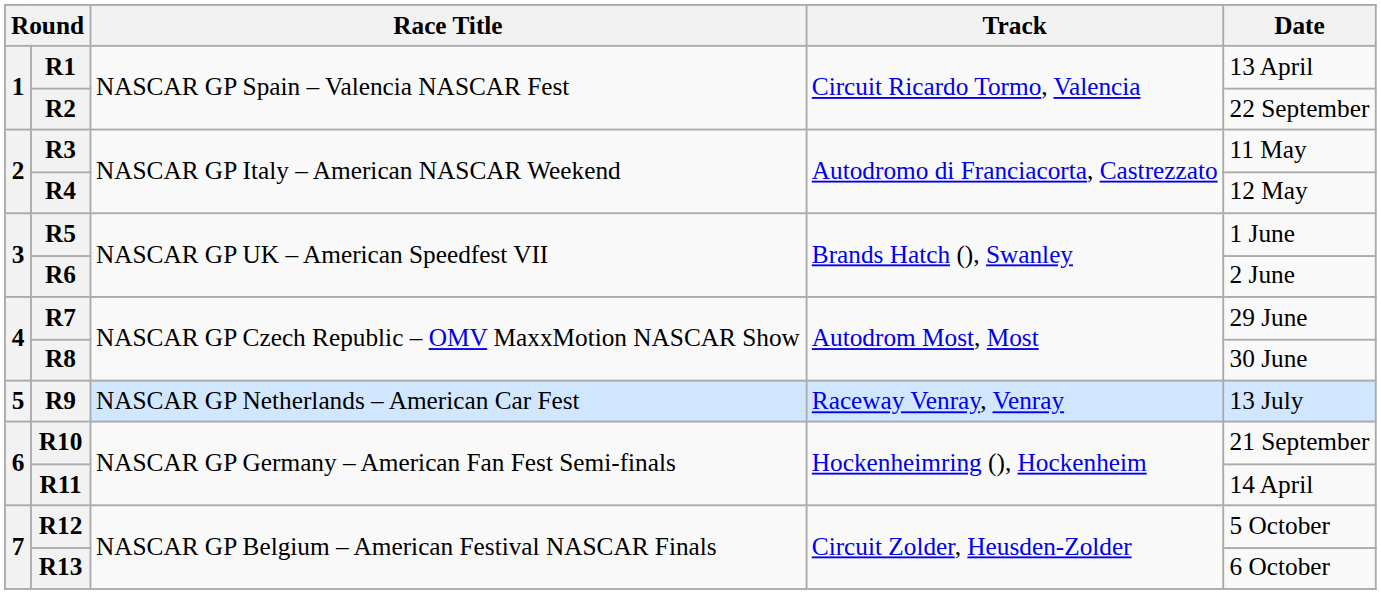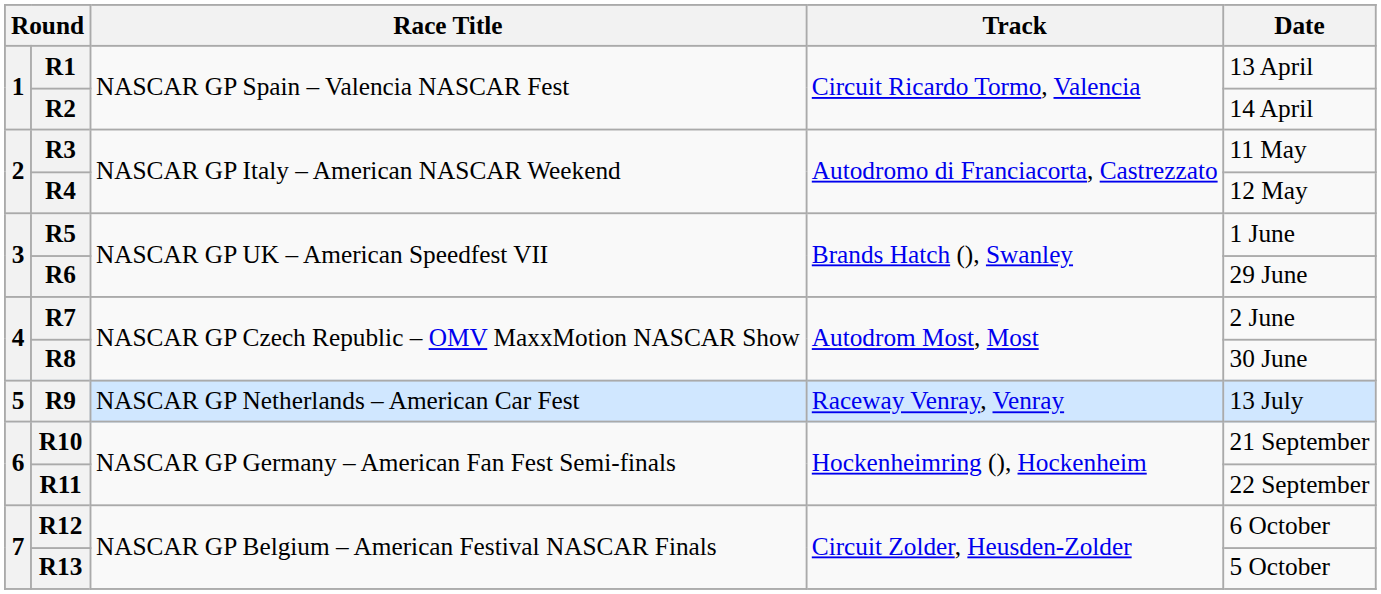R2 | Date: 22 September -> 14 April
R6 | Date: 2 June -> 29 June
R7 | Date: 29 June -> 2 June
R11 | Date: 14 April -> 22 September
R12 | Date: 5 October -> 6 October
R13 | Date: 6 October -> 5 October
